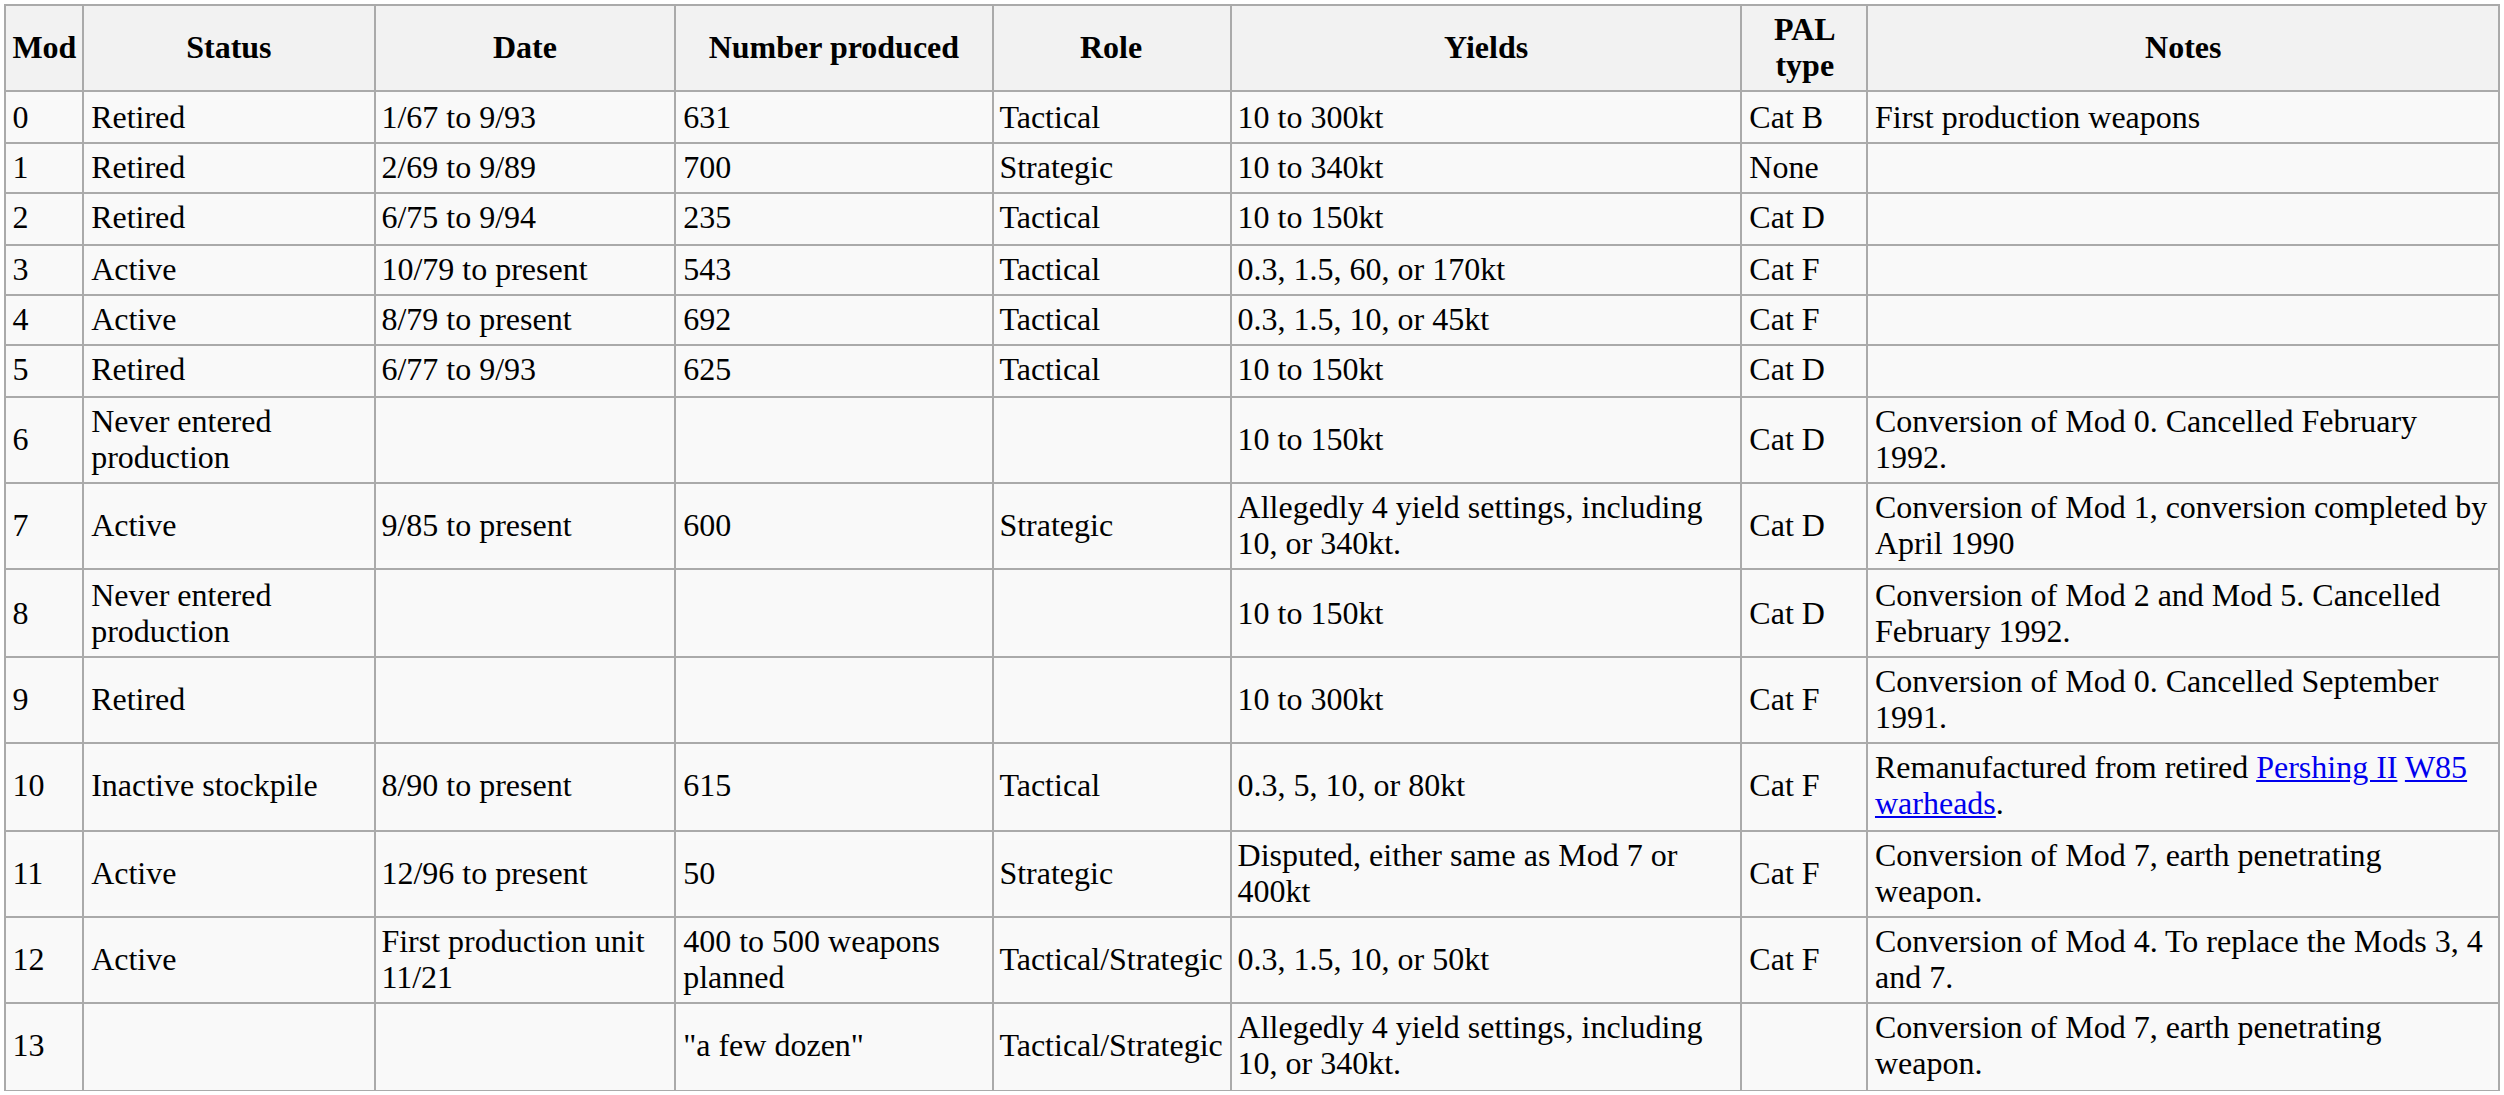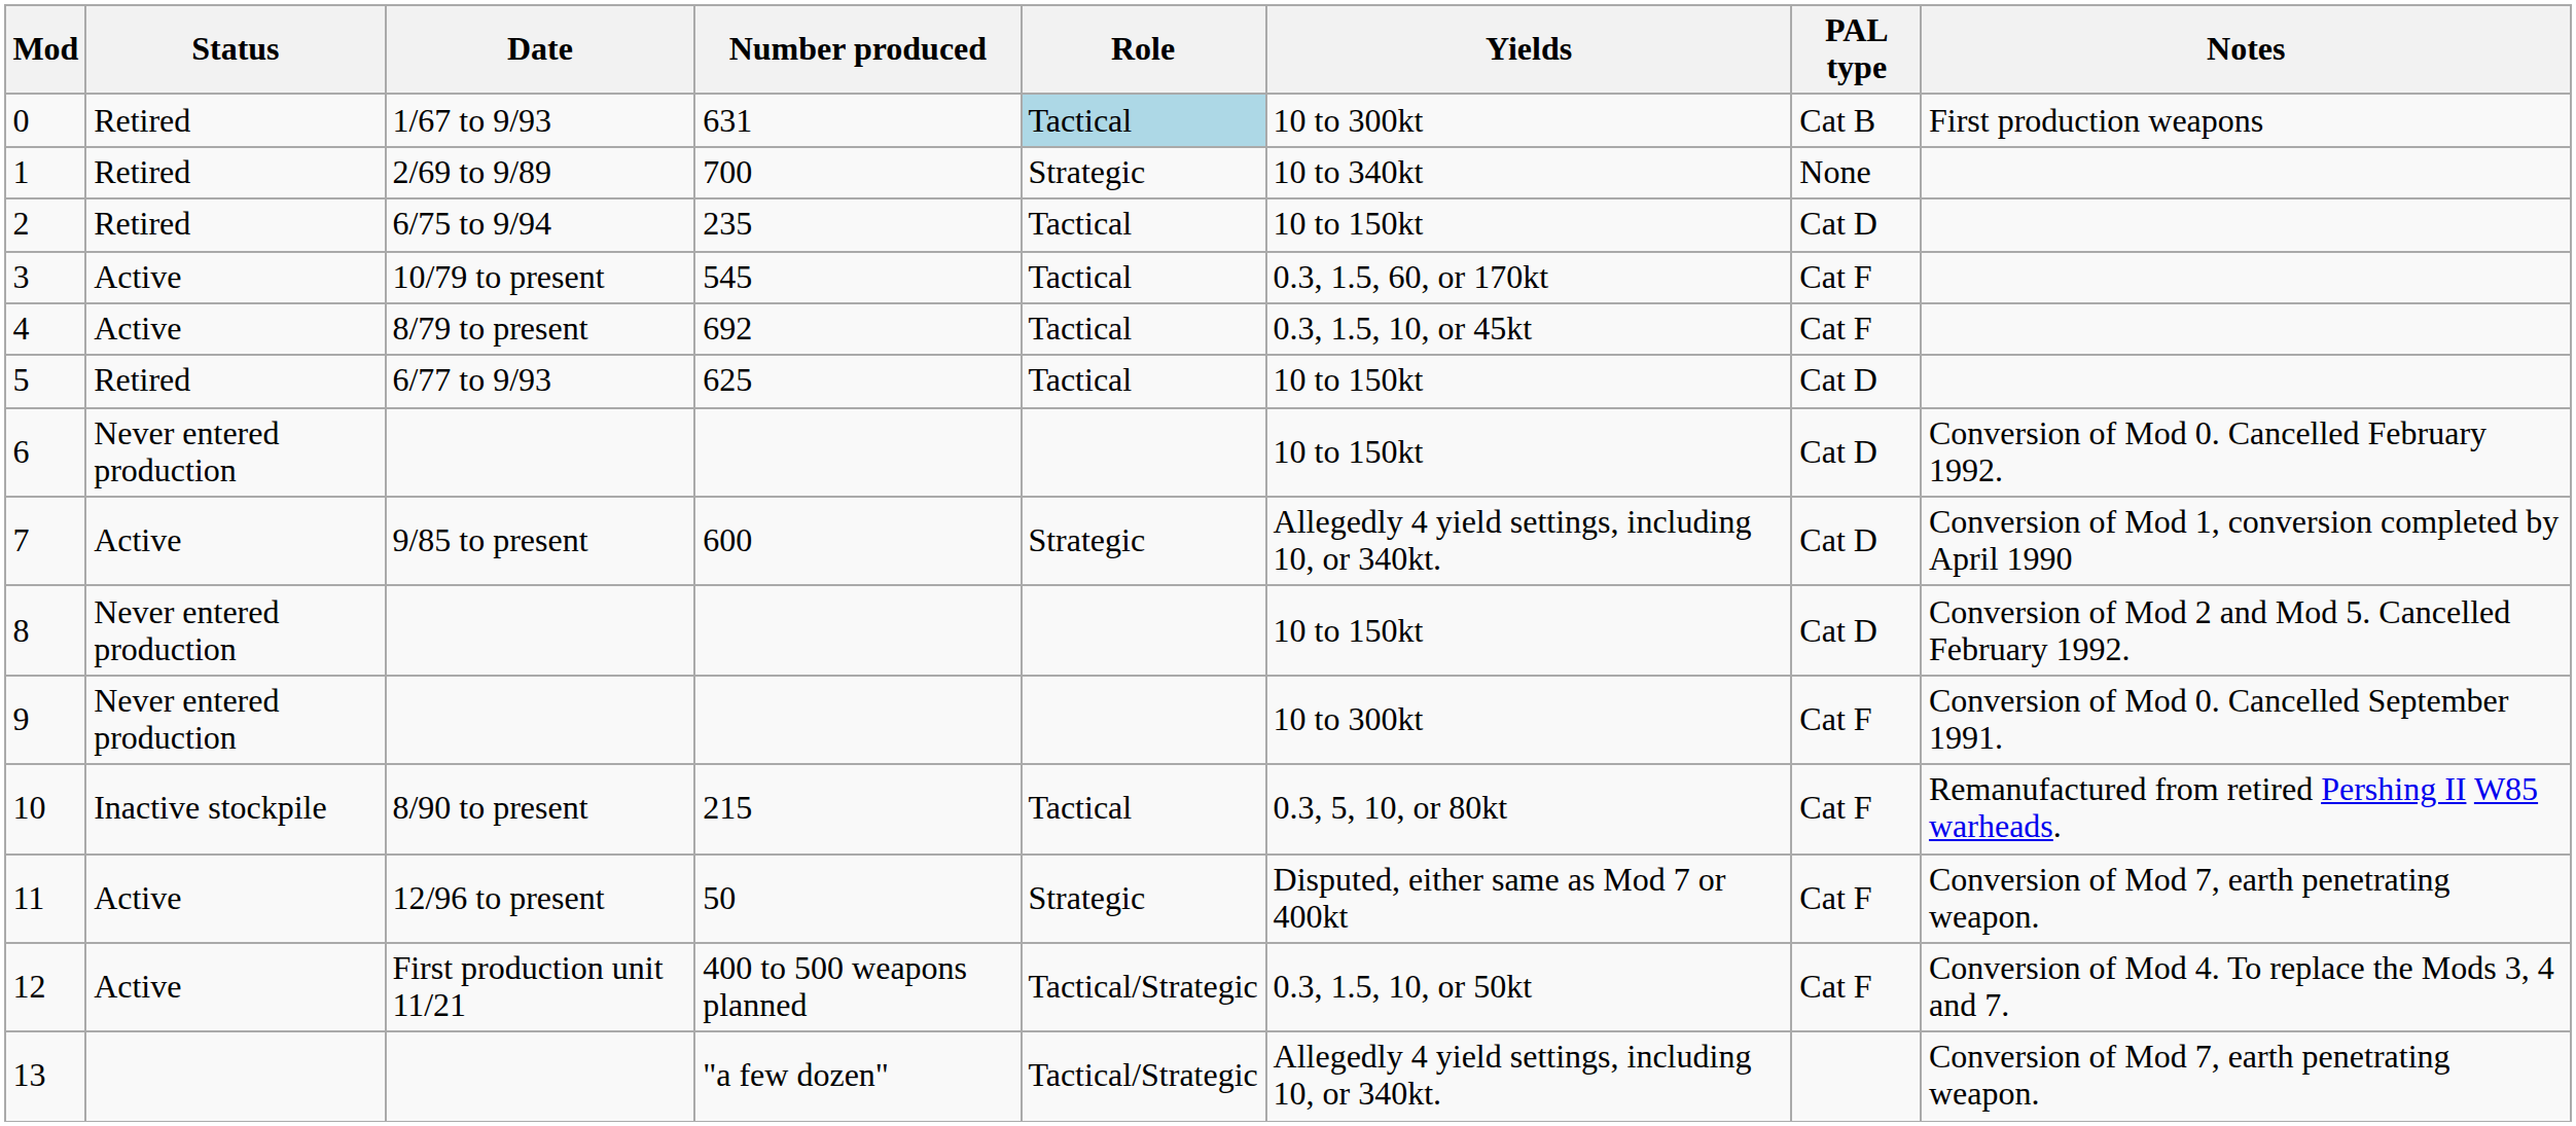0 | Role: no background -> lightblue background
3 | Number produced: 543 -> 545
9 | Status: Retired -> Never entered production
10 | Number produced: 615 -> 215
